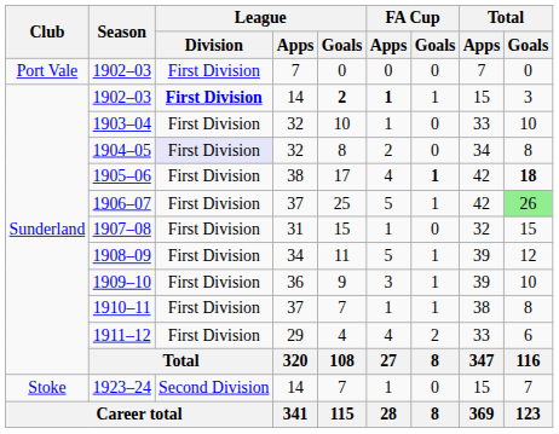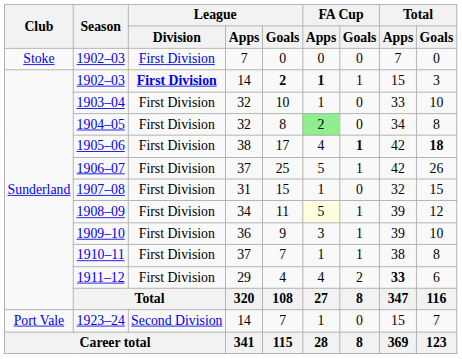1902–03 / 7 | Club: Port Vale -> Stoke
1904–05 | League / Division: lavender background -> no background
1904–05 | FA Cup / Apps: no background -> lightgreen background
1906–07 | Total / Goals: lightgreen background -> no background
1908–09 | FA Cup / Apps: no background -> lightyellow background
1911–12 | Total / Apps: normal -> bold
1923–24 | Club: Stoke -> Port Vale
